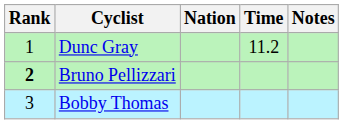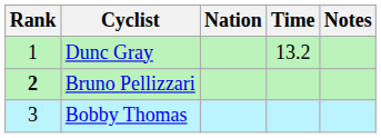Dunc Gray | Time: 11.2 -> 13.2
